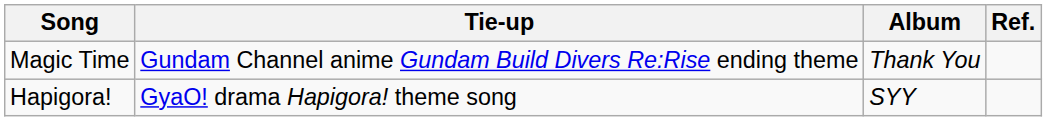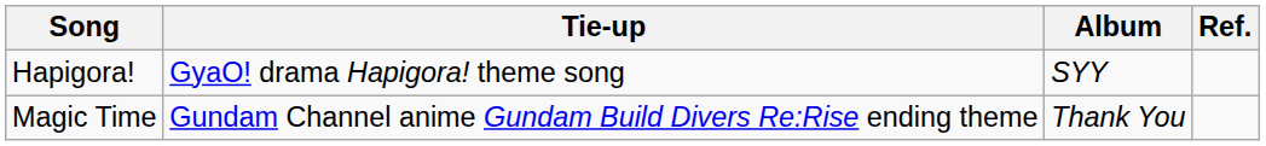rows swapped: Hapigora! <-> Magic Time
